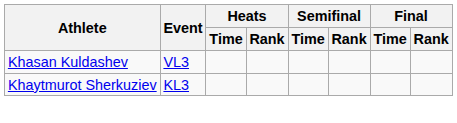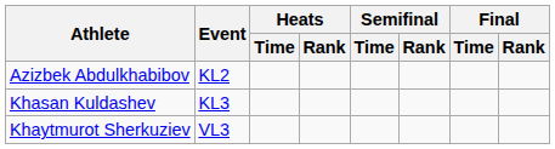+ row: Azizbek Abdulkhabibov | KL2
Khasan Kuldashev | Event: VL3 -> KL3
Khaytmurot Sherkuziev | Event: KL3 -> VL3
